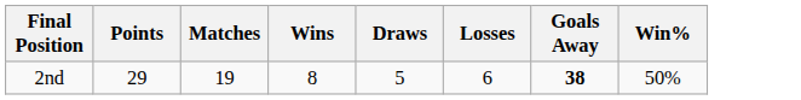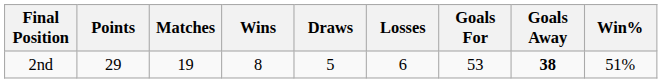+ column: Goals For | 53
2nd | Win%: 50% -> 51%
